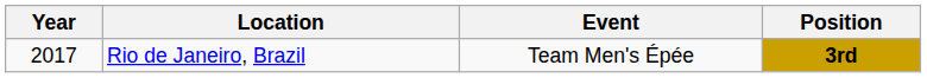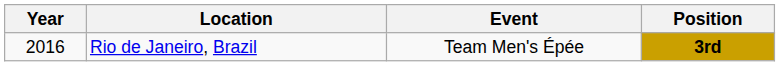Rio de Janeiro, Brazil | Year: 2017 -> 2016
